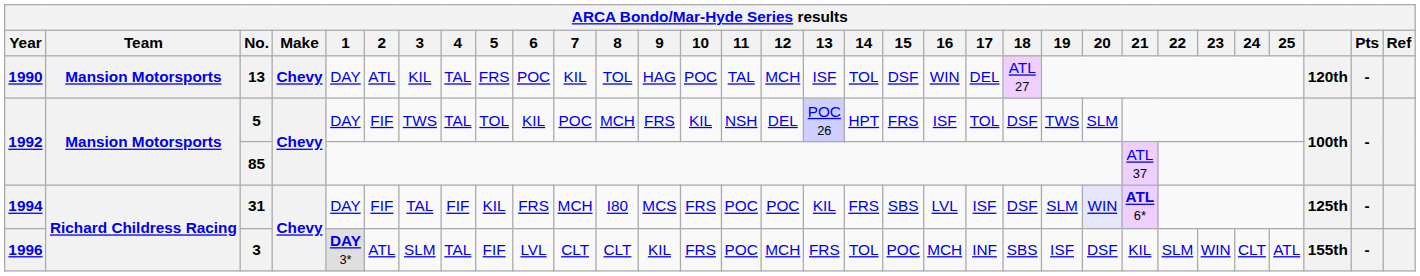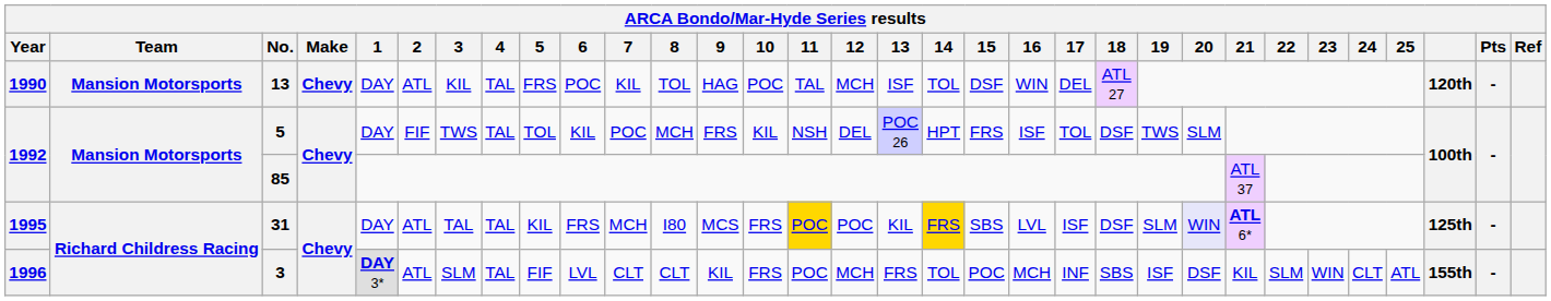31 | Year: 1994 -> 1995
31 | 2: FIF -> ATL
31 | 4: FIF -> TAL
31 | 11: no background -> gold background
31 | 14: no background -> gold background
